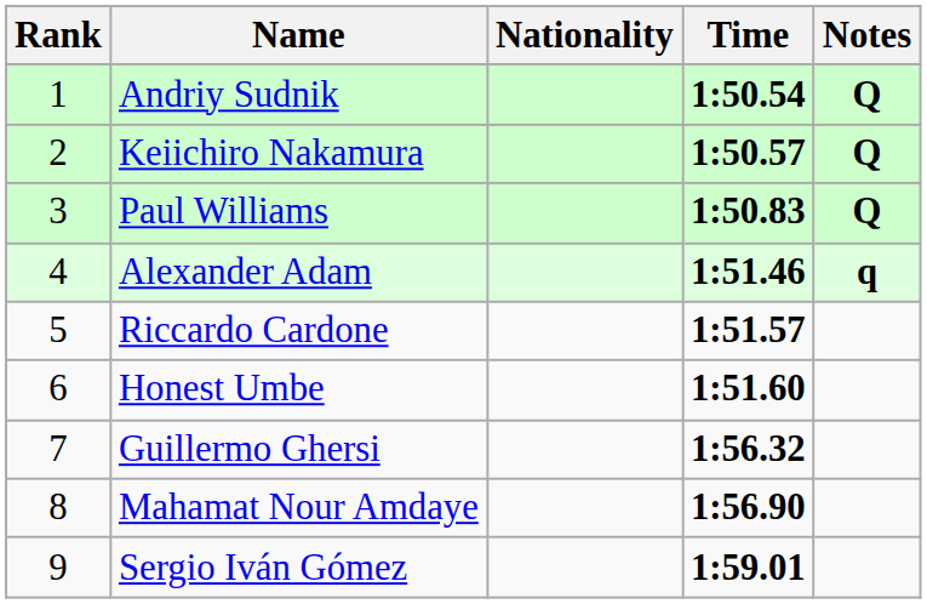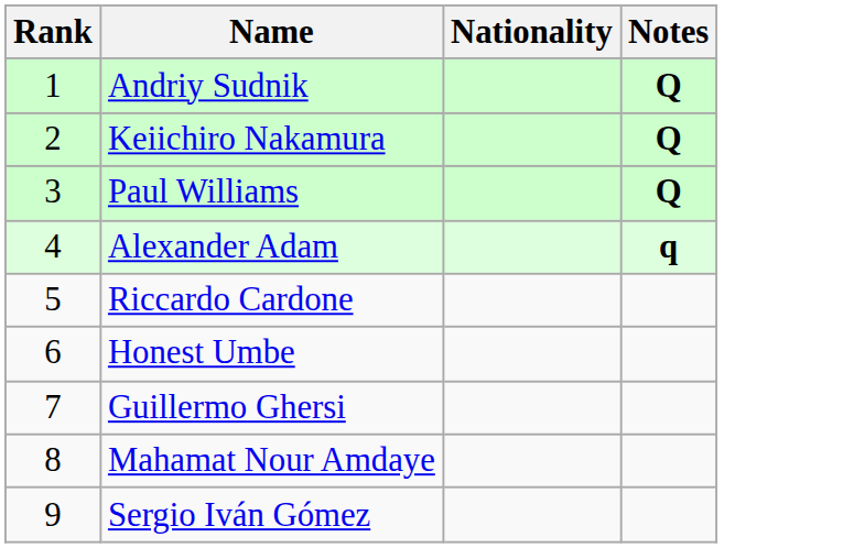- column: Time | 1:50.54 | 1:50.57 | 1:50.83 | 1:51.46 | 1:51.57 | 1:51.60 | 1:56.32 | 1:56.90 | 1:59.01
